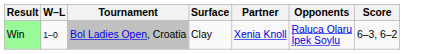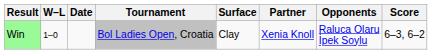+ column: Date
